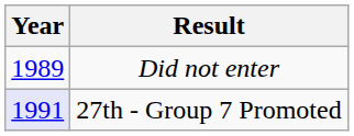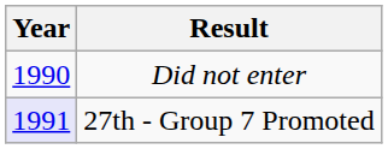Did not enter | Year: 1989 -> 1990
